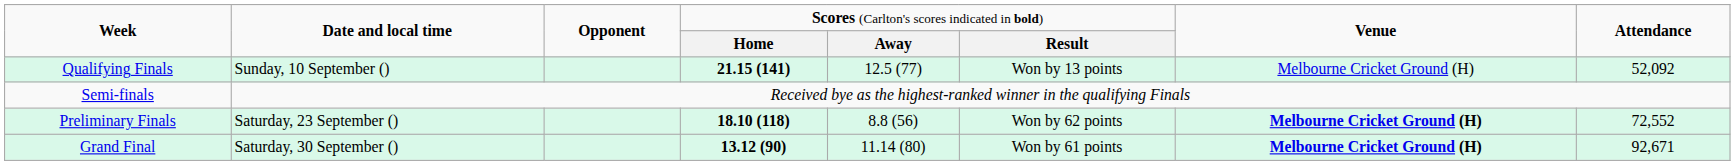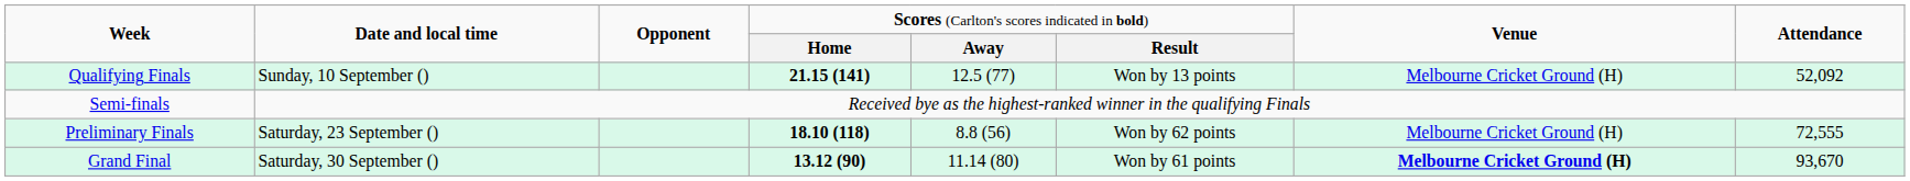Preliminary Finals | column 7: bold -> normal
Preliminary Finals | column 8: 72,552 -> 72,555
Grand Final | column 8: 92,671 -> 93,670
